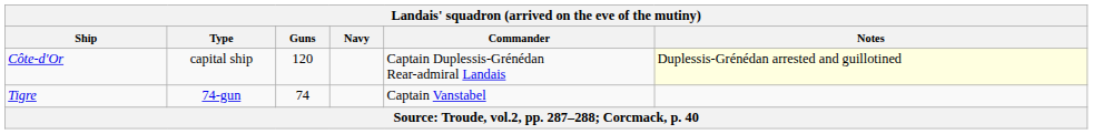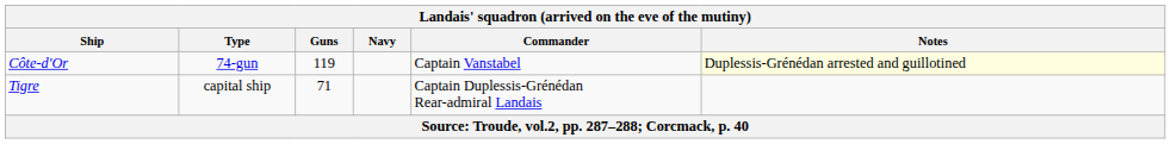Côte-d'Or | Landais' squadron (arrived on the eve of the mutiny) / Type: capital ship -> 74-gun
Côte-d'Or | Landais' squadron (arrived on the eve of the mutiny) / Guns: 120 -> 119
Côte-d'Or | column 5: Captain Duplessis-Grénédan Rear-admiral Landais -> Captain Vanstabel
Tigre | Landais' squadron (arrived on the eve of the mutiny) / Type: 74-gun -> capital ship
Tigre | Landais' squadron (arrived on the eve of the mutiny) / Guns: 74 -> 71
Tigre | column 5: Captain Vanstabel -> Captain Duplessis-Grénédan Rear-admiral Landais
